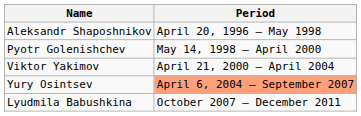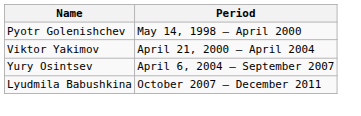- row: Aleksandr Shaposhnikov | April 20, 1996 – May 1998
Yury Osintsev | Period: lightsalmon background -> no background
